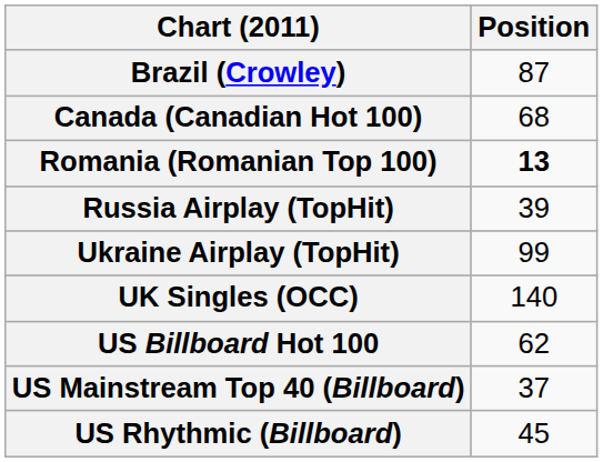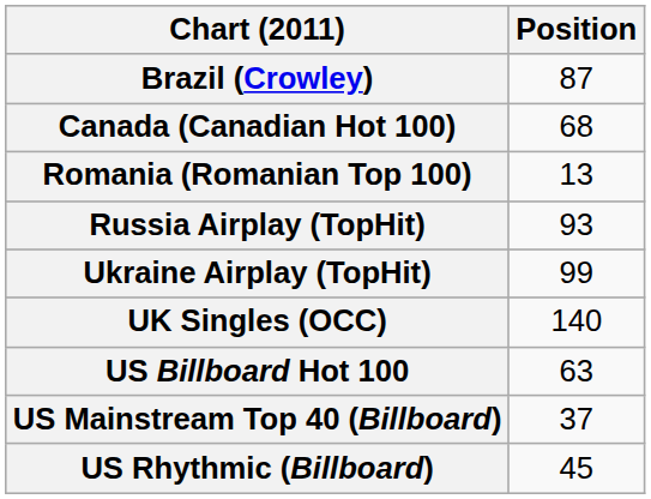Romania (Romanian Top 100) | Position: bold -> normal
Russia Airplay (TopHit) | Position: 39 -> 93
US Billboard Hot 100 | Position: 62 -> 63
